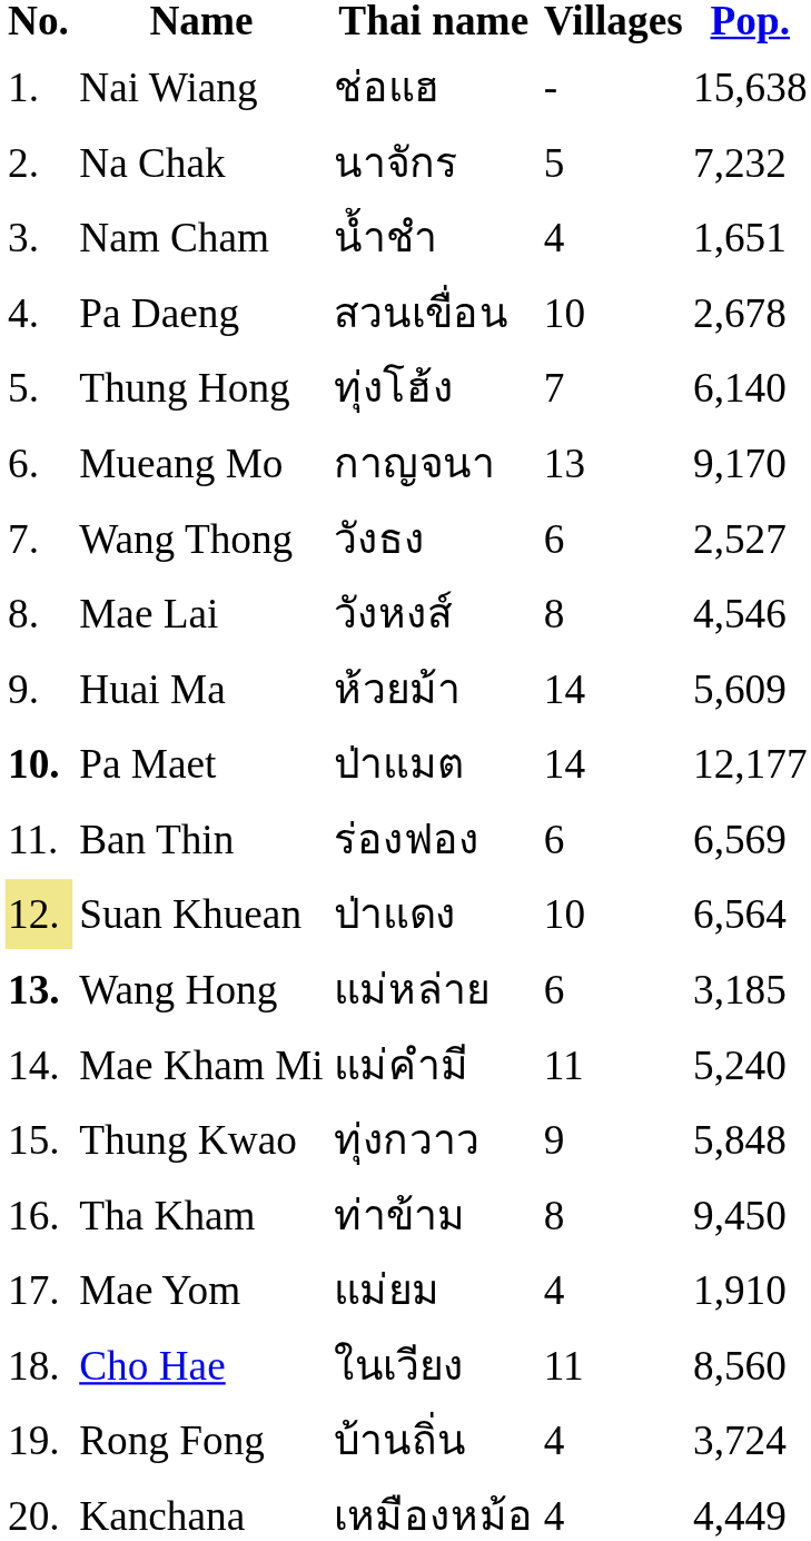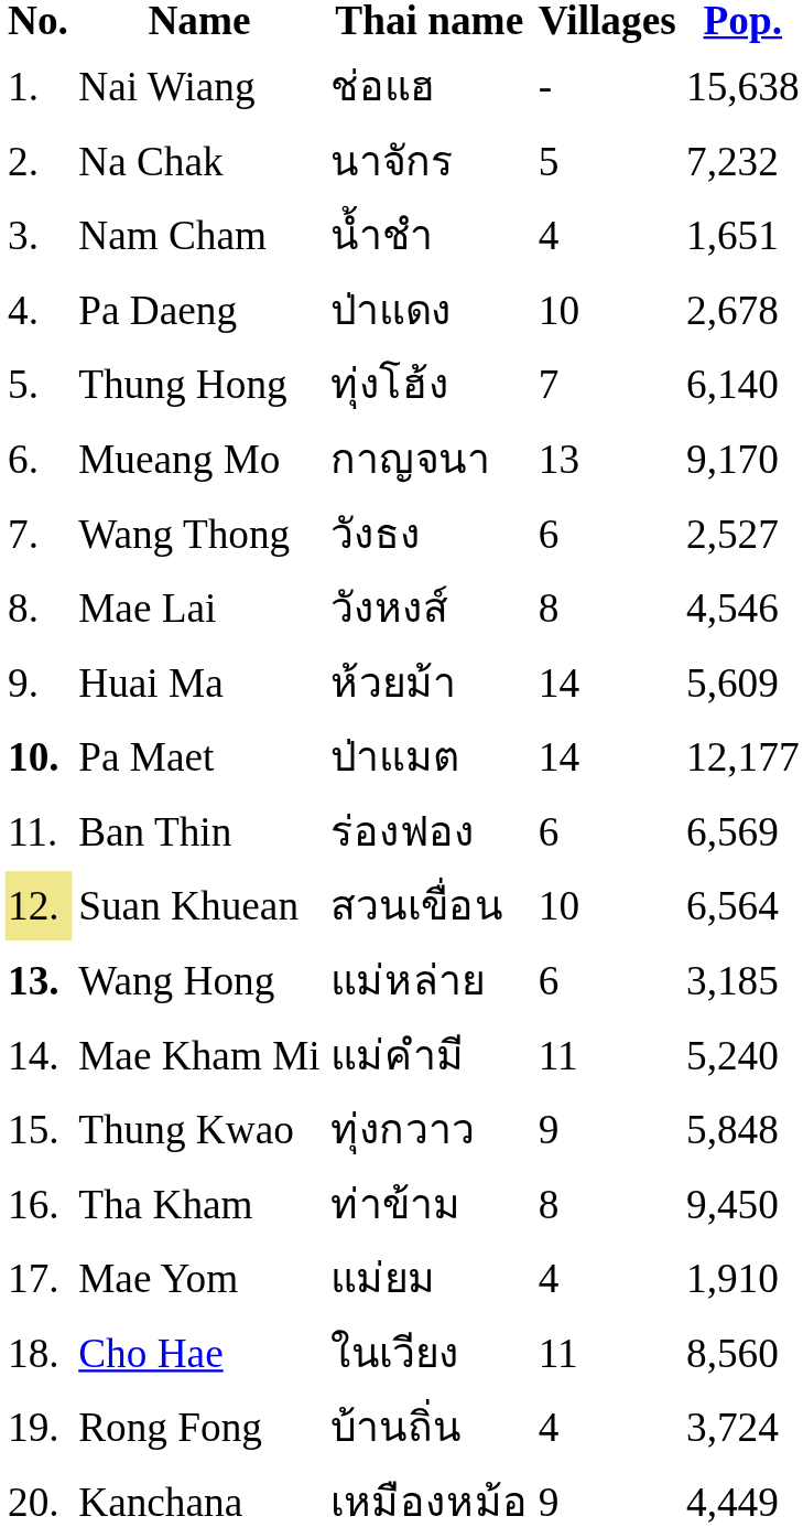Pa Daeng | Thai name: สวนเขื่อน -> ป่าแดง
Suan Khuean | Thai name: ป่าแดง -> สวนเขื่อน
Kanchana | Villages: 4 -> 9
